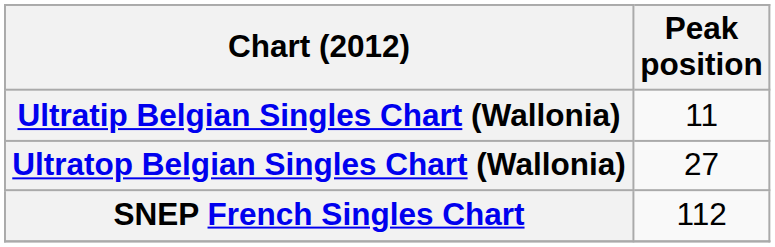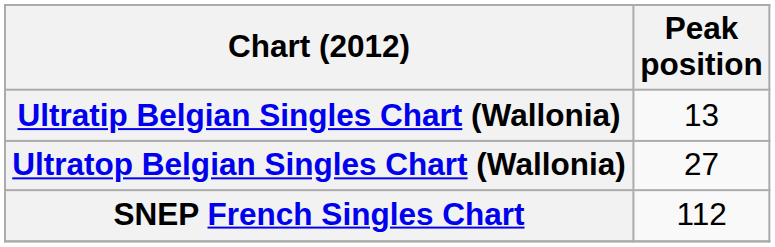Ultratip Belgian Singles Chart (Wallonia) | Peak position: 11 -> 13
